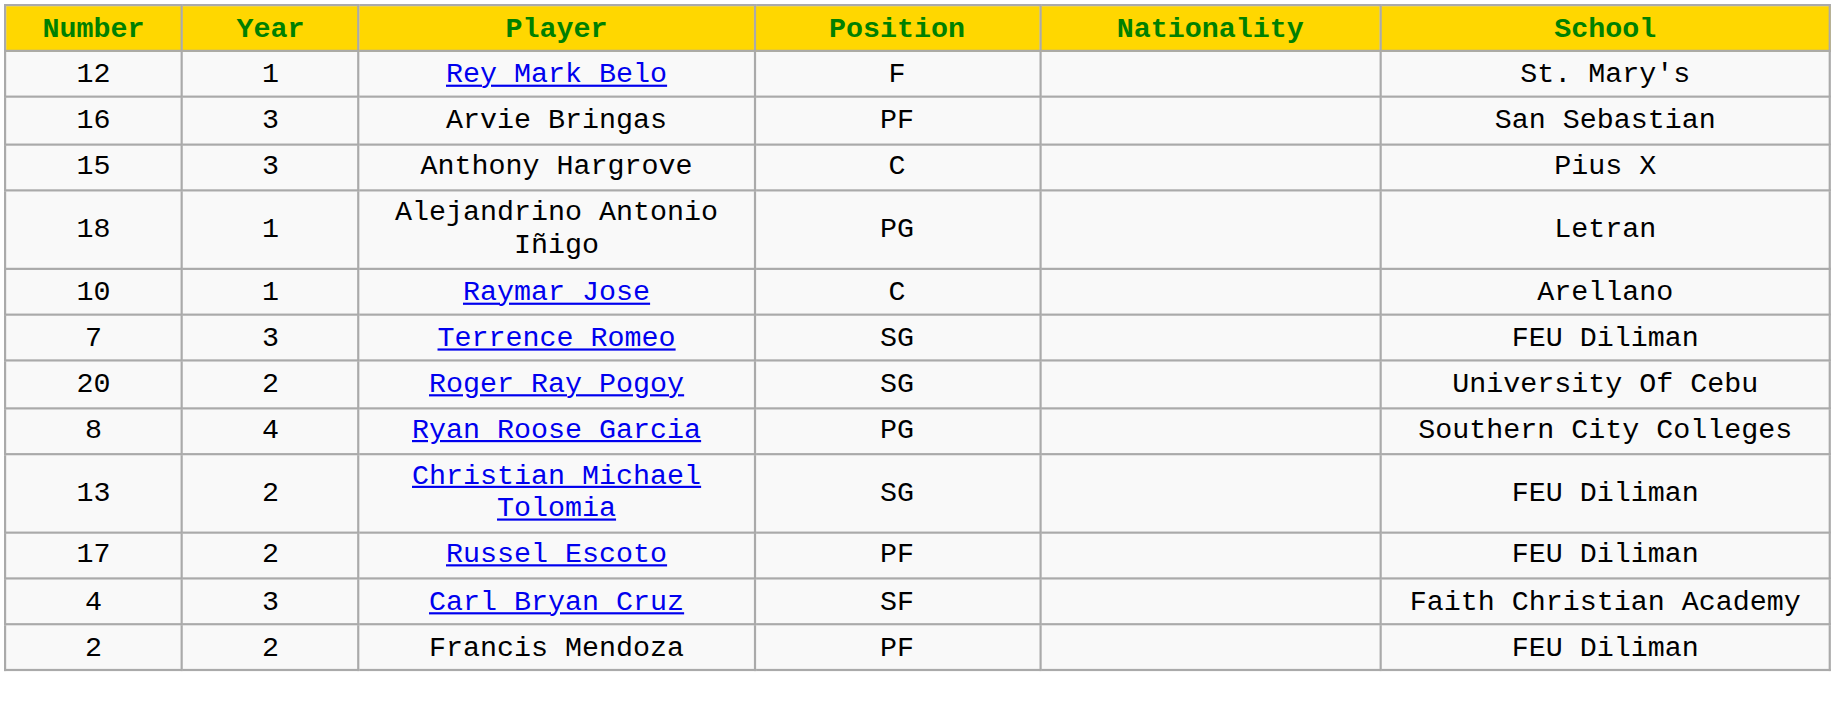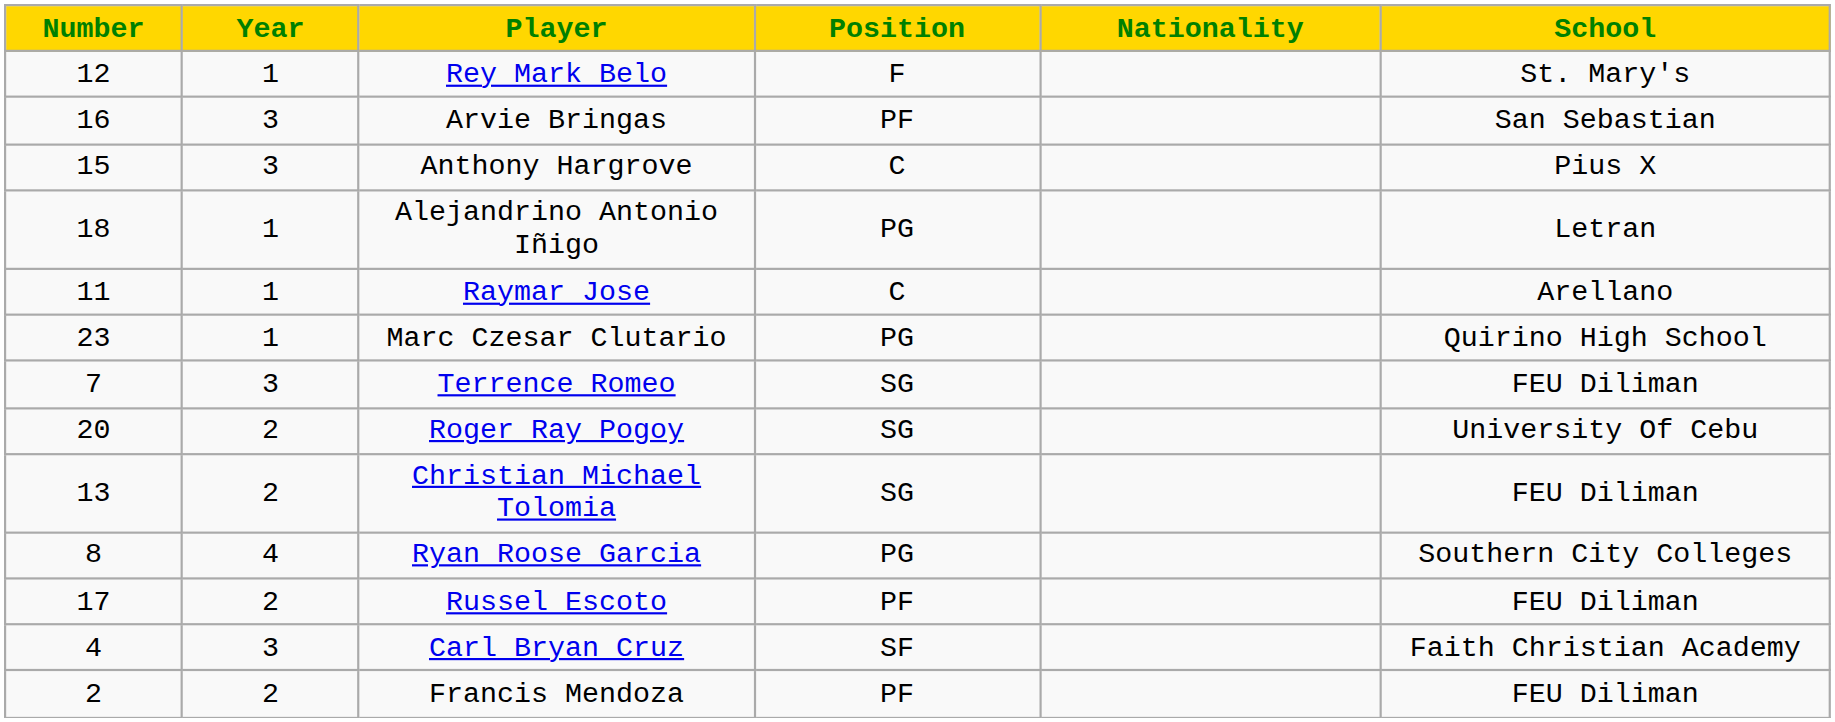Raymar Jose | Number: 10 -> 11
+ row: 23 | 1 | Marc Czesar Clutario | PG | Quirino High School
rows swapped: Ryan Roose Garcia <-> Christian Michael Tolomia
